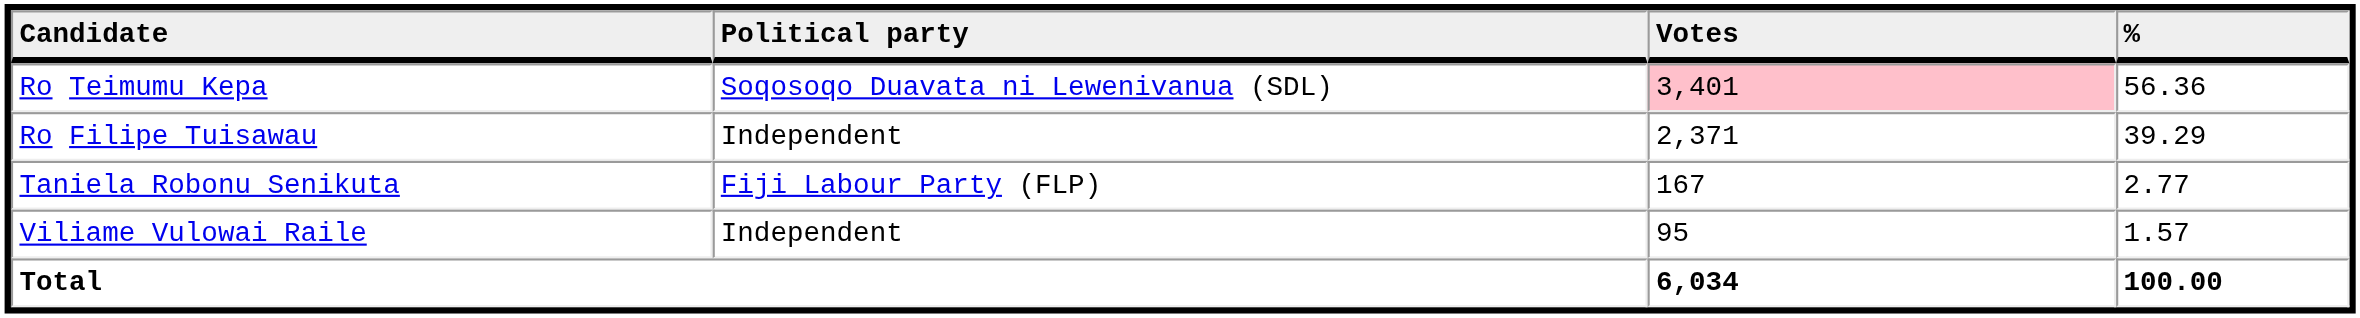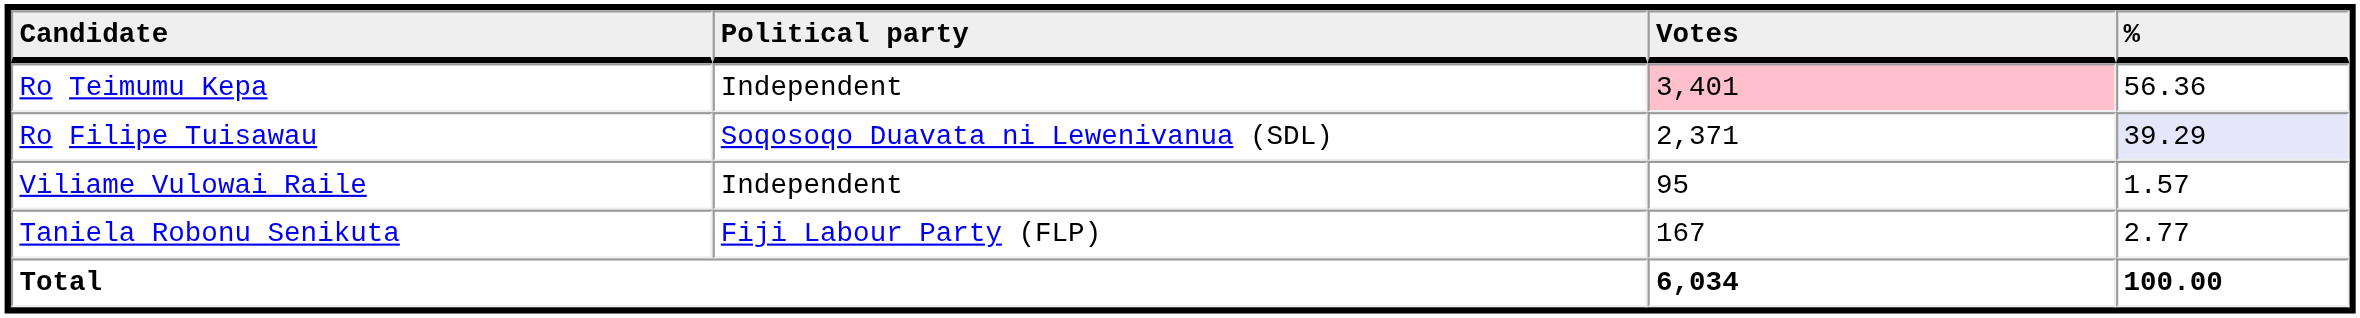Ro Teimumu Kepa | Political party: Soqosoqo Duavata ni Lewenivanua (SDL) -> Independent
Ro Filipe Tuisawau | Political party: Independent -> Soqosoqo Duavata ni Lewenivanua (SDL)
Ro Filipe Tuisawau | %: no background -> lavender background
rows swapped: Taniela Robonu Senikuta <-> Viliame Vulowai Raile
